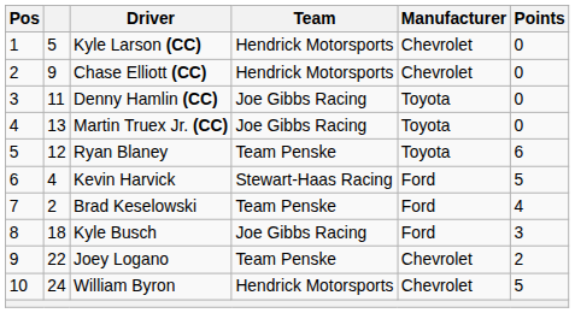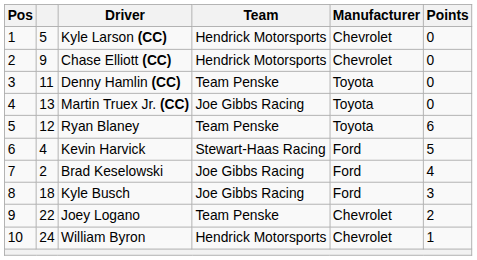Denny Hamlin (CC) | Team: Joe Gibbs Racing -> Team Penske
Brad Keselowski | Team: Team Penske -> Joe Gibbs Racing
William Byron | Points: 5 -> 1
